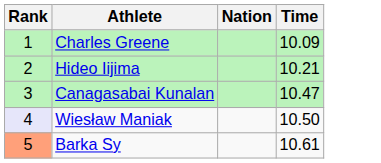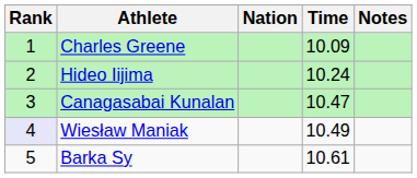+ column: Notes
Hideo Iijima | Time: 10.21 -> 10.24
Wiesław Maniak | Time: 10.50 -> 10.49
Barka Sy | Rank: lightsalmon background -> no background
